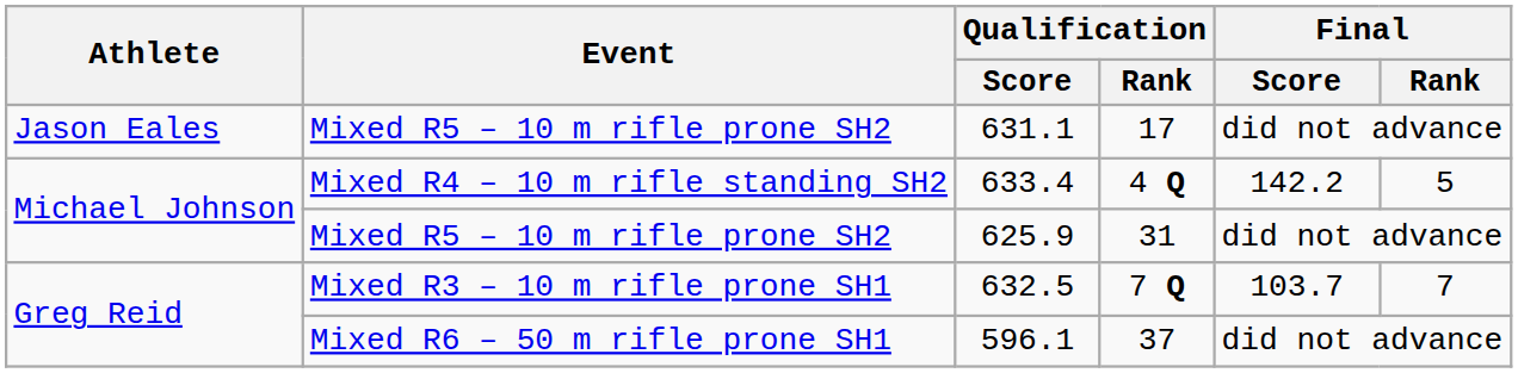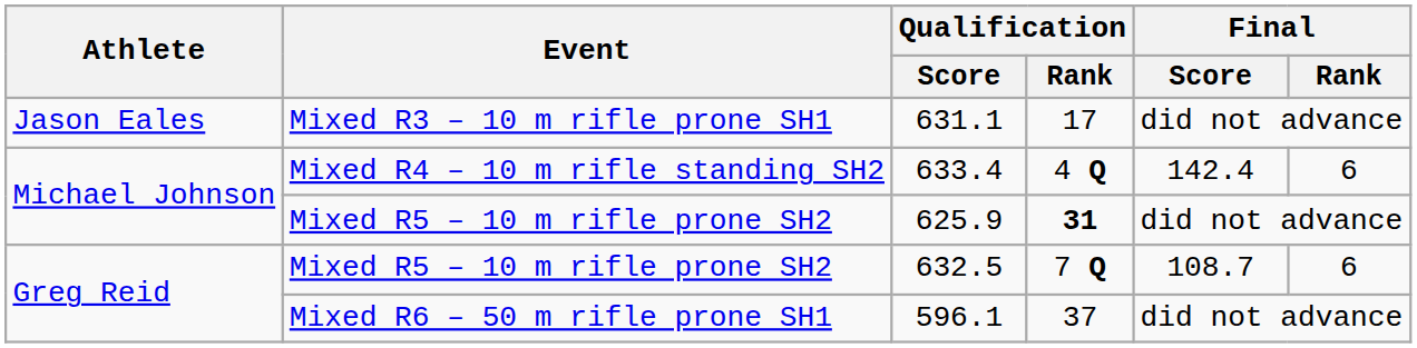631.1 | Event: Mixed R5 – 10 m rifle prone SH2 -> Mixed R3 – 10 m rifle prone SH1
633.4 | Final / Score: 142.2 -> 142.4
633.4 | Final / Rank: 5 -> 6
625.9 | Qualification / Rank: normal -> bold
632.5 | Event: Mixed R3 – 10 m rifle prone SH1 -> Mixed R5 – 10 m rifle prone SH2
632.5 | Final / Score: 103.7 -> 108.7
632.5 | Final / Rank: 7 -> 6
